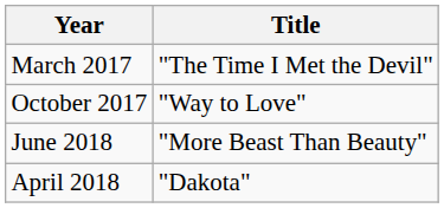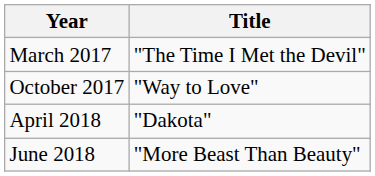rows swapped: April 2018 <-> June 2018
